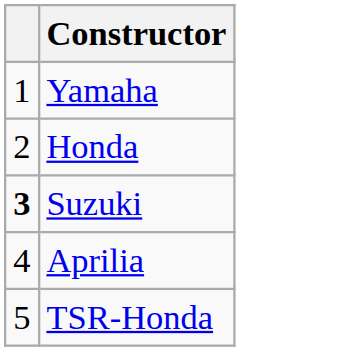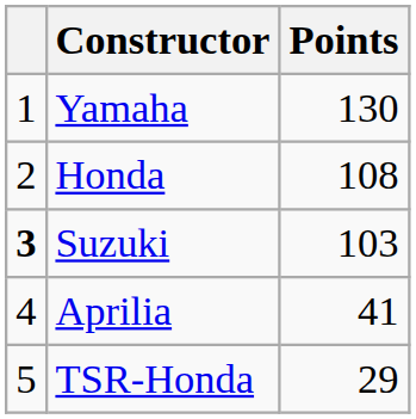+ column: Points | 130 | 108 | 103 | 41 | 29
